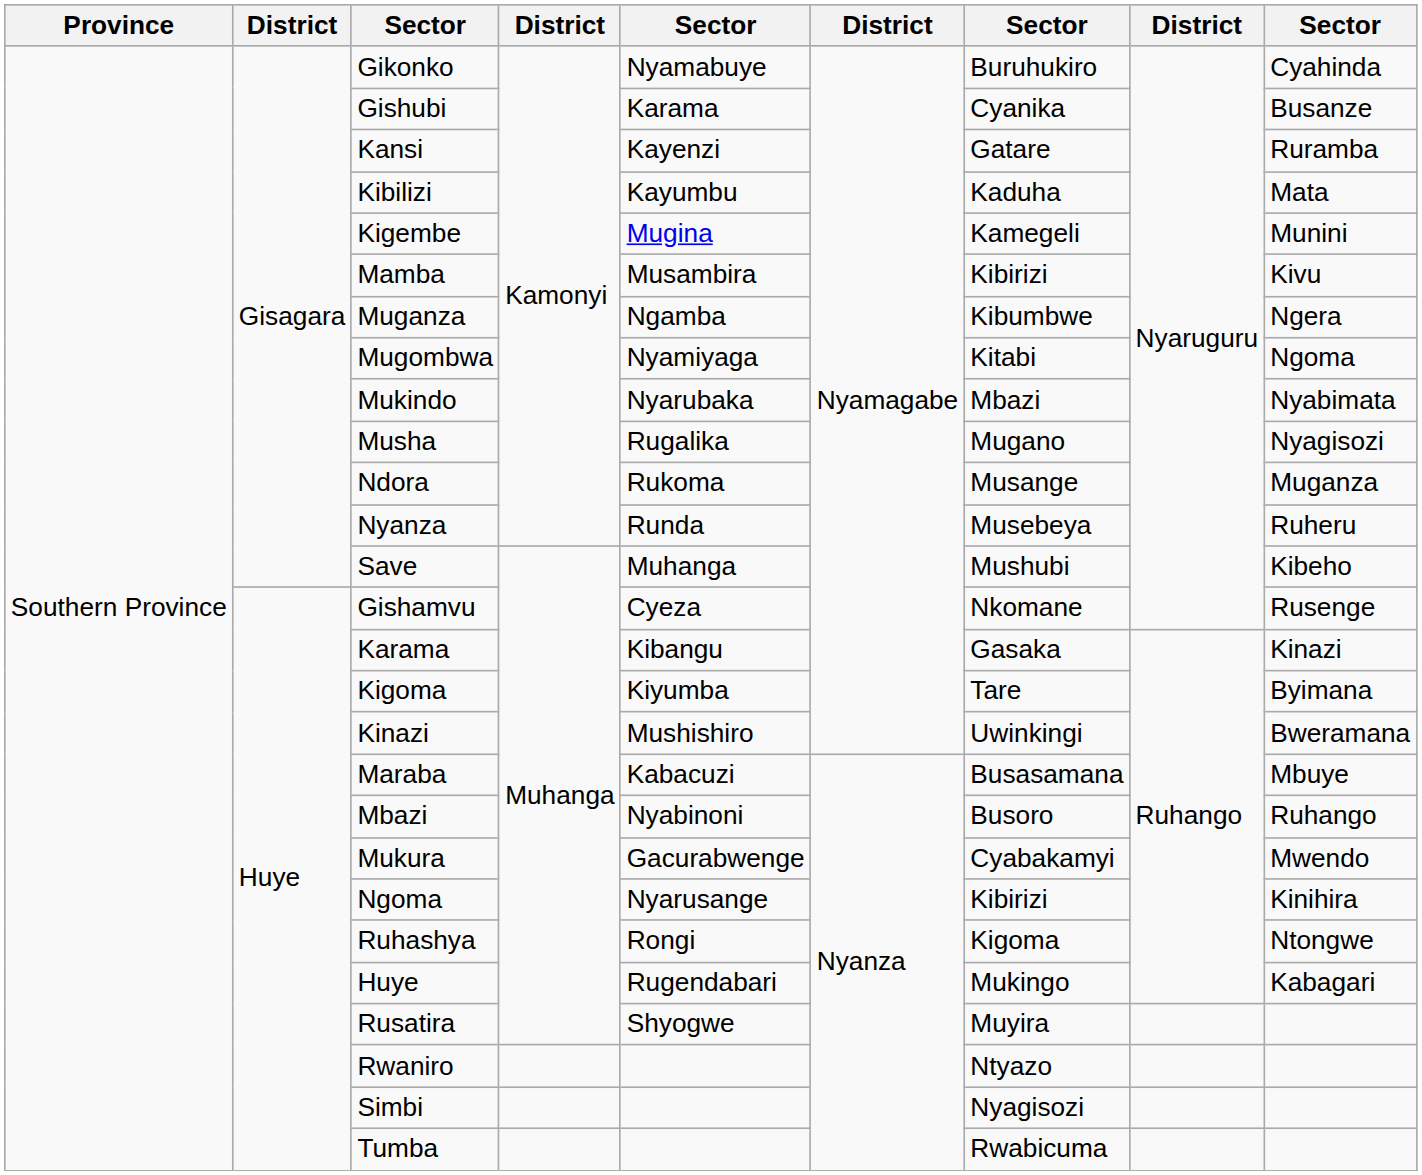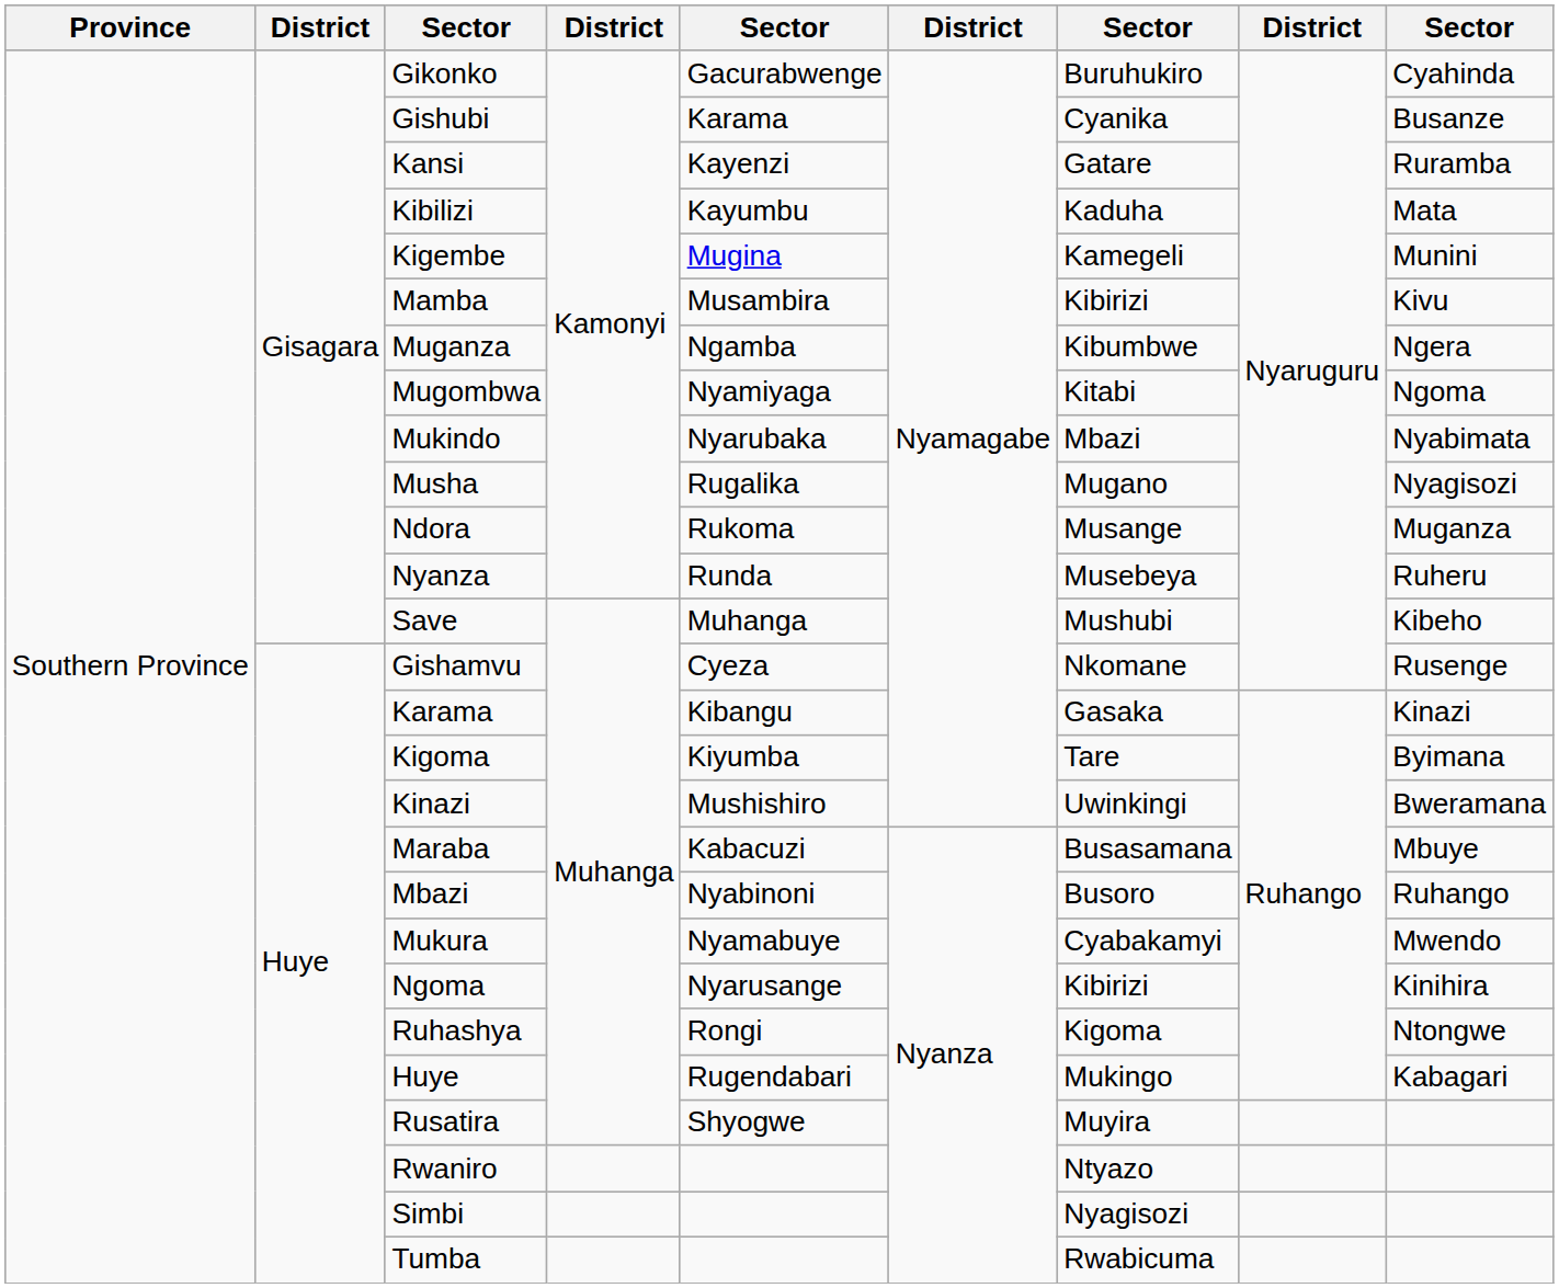Gikonko | column 5: Nyamabuye -> Gacurabwenge
Mukura | column 5: Gacurabwenge -> Nyamabuye
